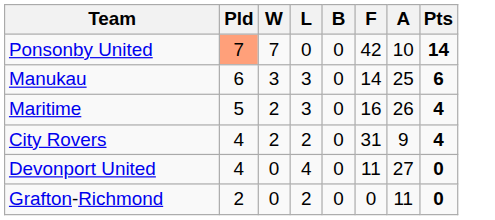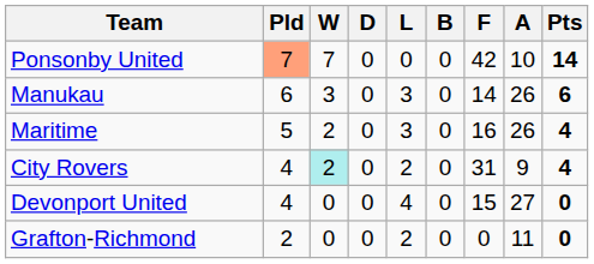+ column: D | 0 | 0 | 0 | 0 | 0 | 0
Manukau | A: 25 -> 26
City Rovers | W: no background -> paleturquoise background
Devonport United | F: 11 -> 15
